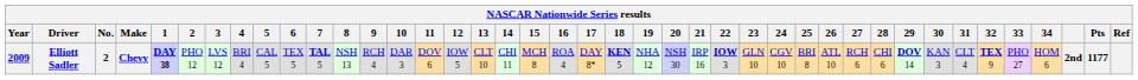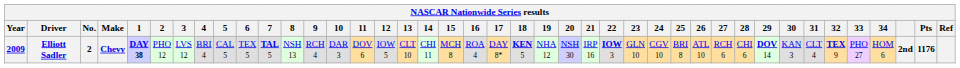Elliott Sadler | Pts: 1177 -> 1176
